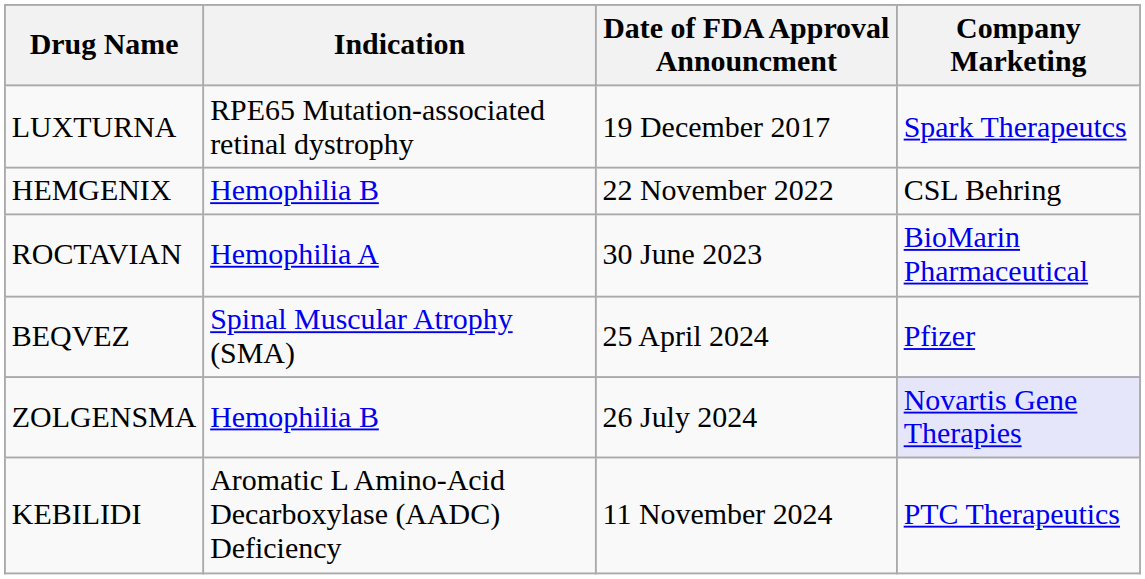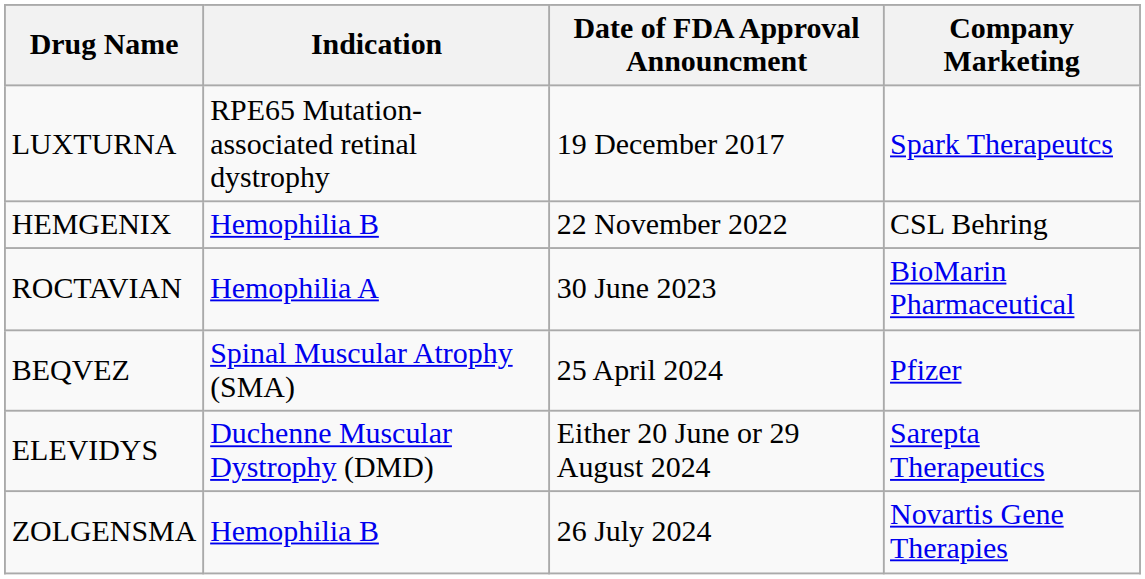+ row: ELEVIDYS | Duchenne Muscular Dystrophy (DMD) | Either 20 June or 29 August 2024 | Sarepta Therapeutics
ZOLGENSMA | Company Marketing: lavender background -> no background
- row: KEBILIDI | Aromatic L Amino-Acid Decarboxylase (AADC) Deficiency | 11 November 2024 | PTC Therapeutics
